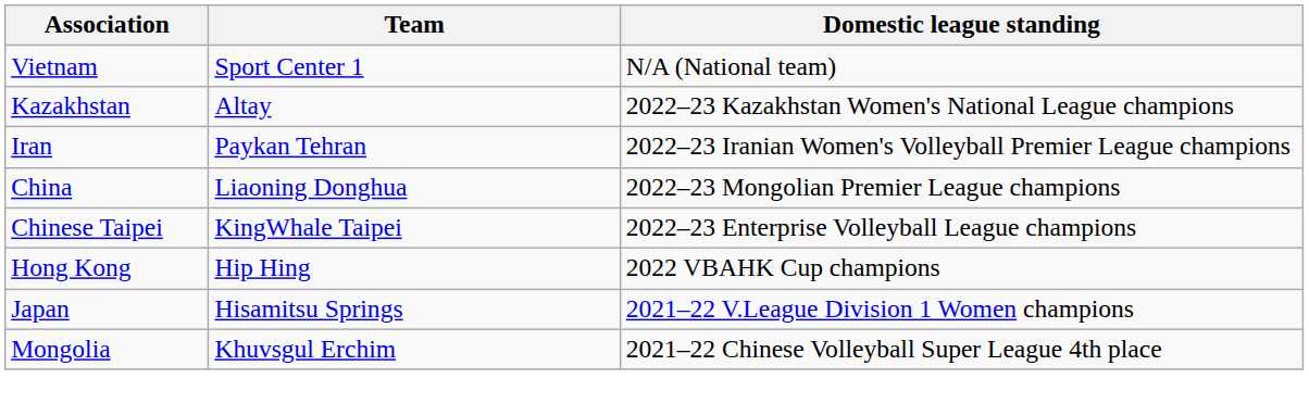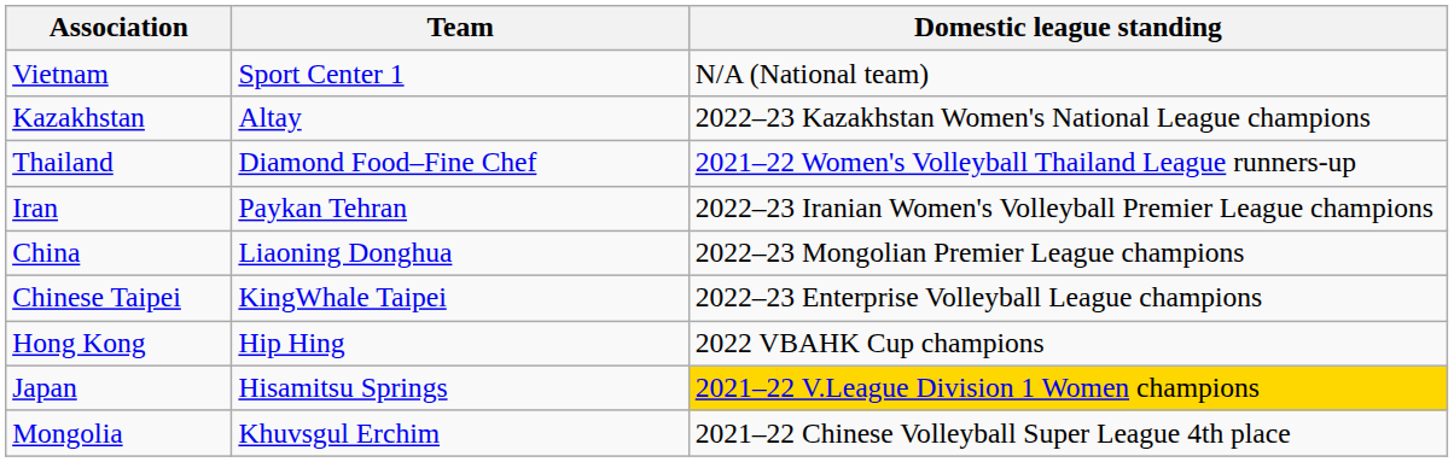+ row: Thailand | Diamond Food–Fine Chef | 2021–22 Women's Volleyball Thailand League runners-up
Japan | Domestic league standing: no background -> gold background
